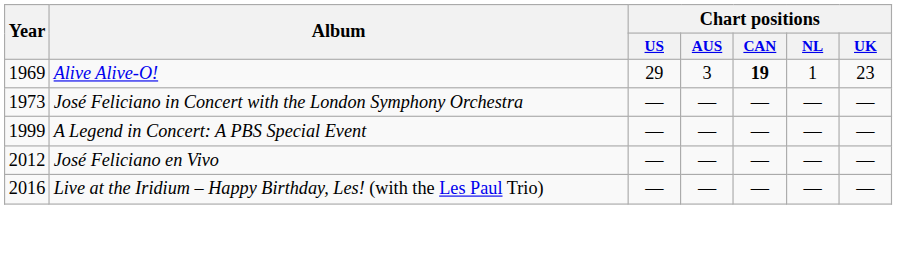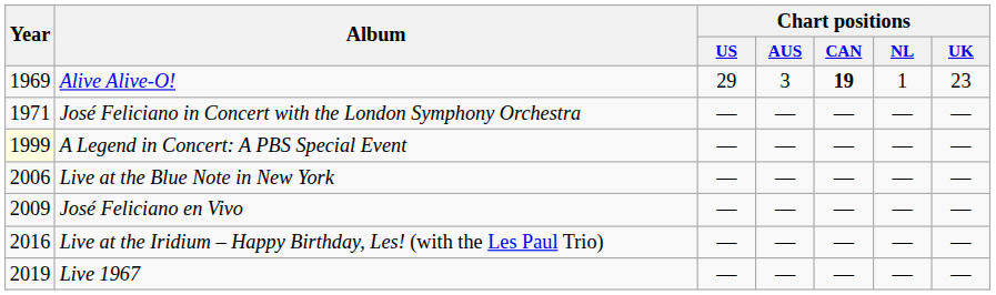José Feliciano in Concert with the London Symphony Orchestra | Year: 1973 -> 1971
A Legend in Concert: A PBS Special Event | Year: no background -> lightyellow background
+ row: 2006 | Live at the Blue Note in New York | — | — | — | — | —
José Feliciano en Vivo | Year: 2012 -> 2009
+ row: 2019 | Live 1967 | — | — | — | — | —
